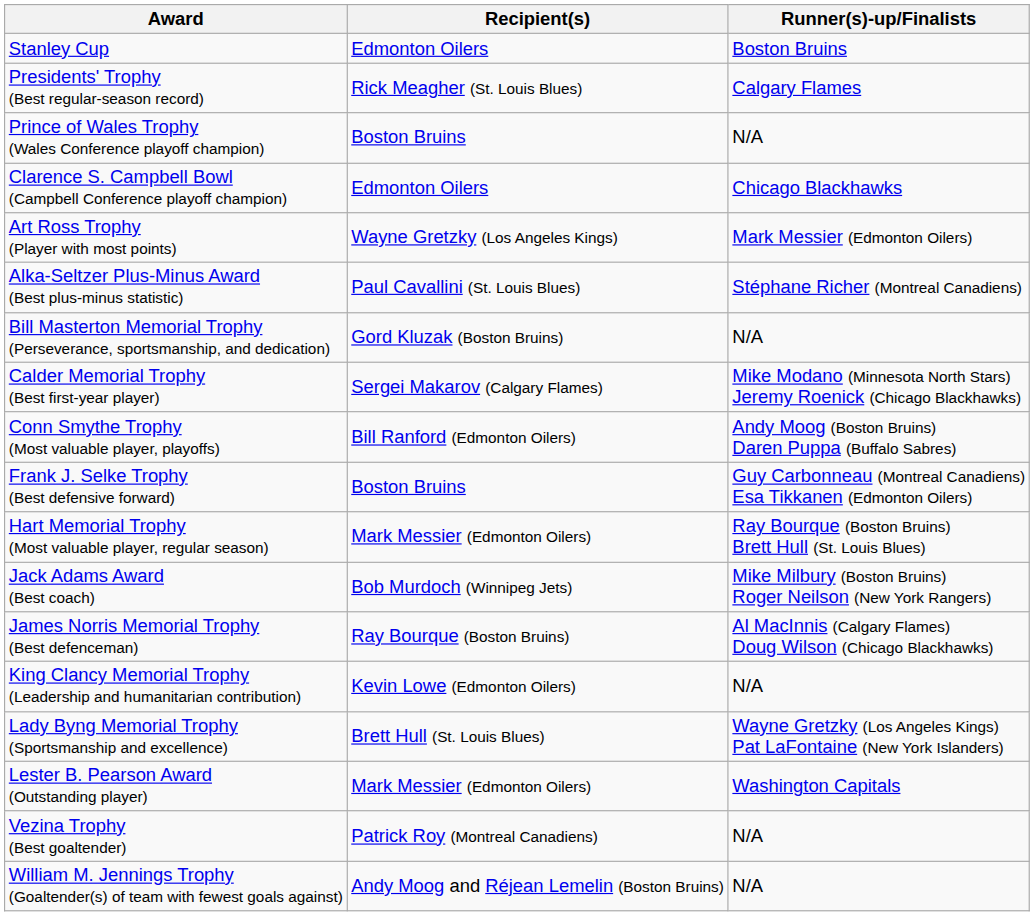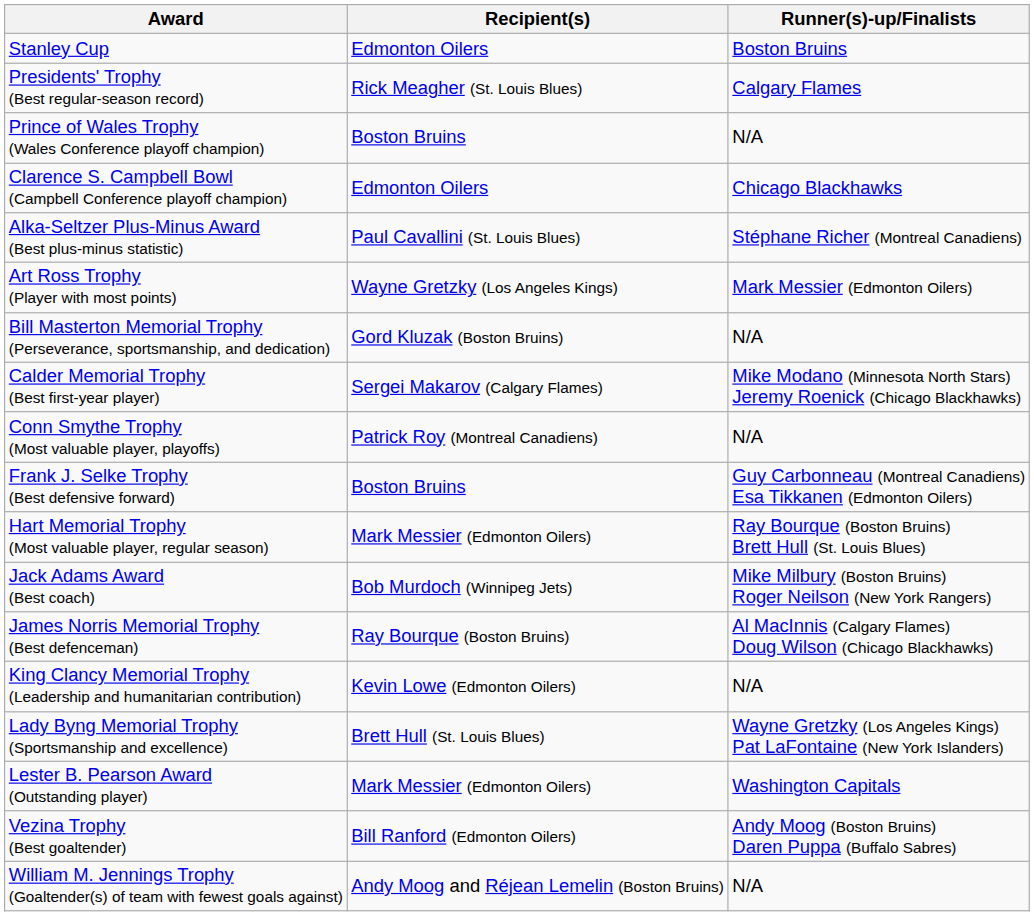rows swapped: Alka-Seltzer Plus-Minus Award (Best plus-minus statistic) <-> Art Ross Trophy (Player with most points)
Conn Smythe Trophy (Most valuable player, playoffs) | Recipient(s): Bill Ranford (Edmonton Oilers) -> Patrick Roy (Montreal Canadiens)
Conn Smythe Trophy (Most valuable player, playoffs) | Runner(s)-up/Finalists: Andy Moog (Boston Bruins) Daren Puppa (Buffalo Sabres) -> N/A
Vezina Trophy (Best goaltender) | Recipient(s): Patrick Roy (Montreal Canadiens) -> Bill Ranford (Edmonton Oilers)
Vezina Trophy (Best goaltender) | Runner(s)-up/Finalists: N/A -> Andy Moog (Boston Bruins) Daren Puppa (Buffalo Sabres)
